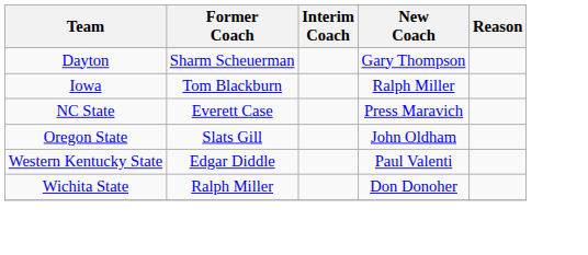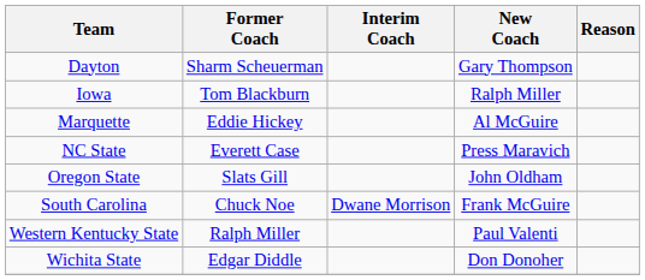+ row: Marquette | Eddie Hickey | Al McGuire
+ row: South Carolina | Chuck Noe | Dwane Morrison | Frank McGuire
Western Kentucky State | Former Coach: Edgar Diddle -> Ralph Miller
Wichita State | Former Coach: Ralph Miller -> Edgar Diddle
